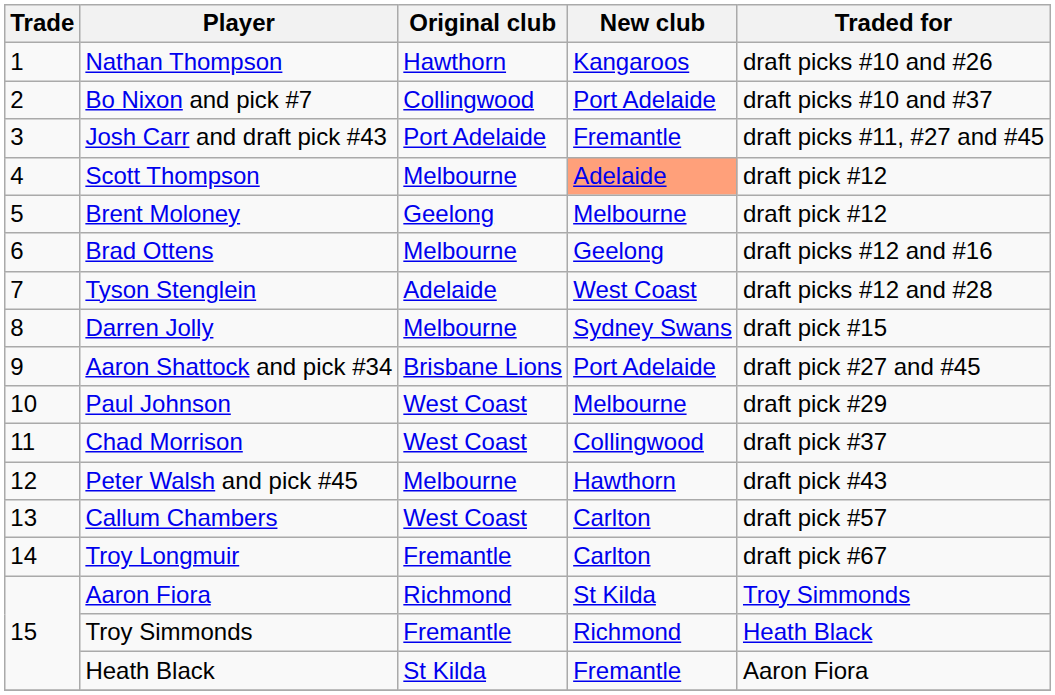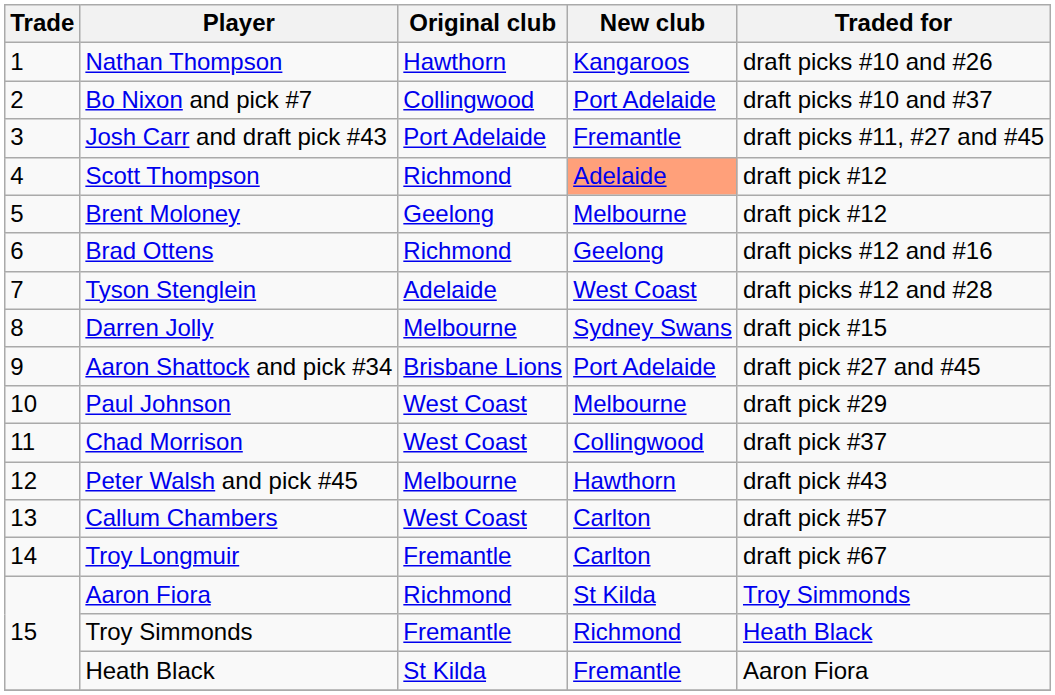Scott Thompson | Original club: Melbourne -> Richmond
Brad Ottens | Original club: Melbourne -> Richmond
